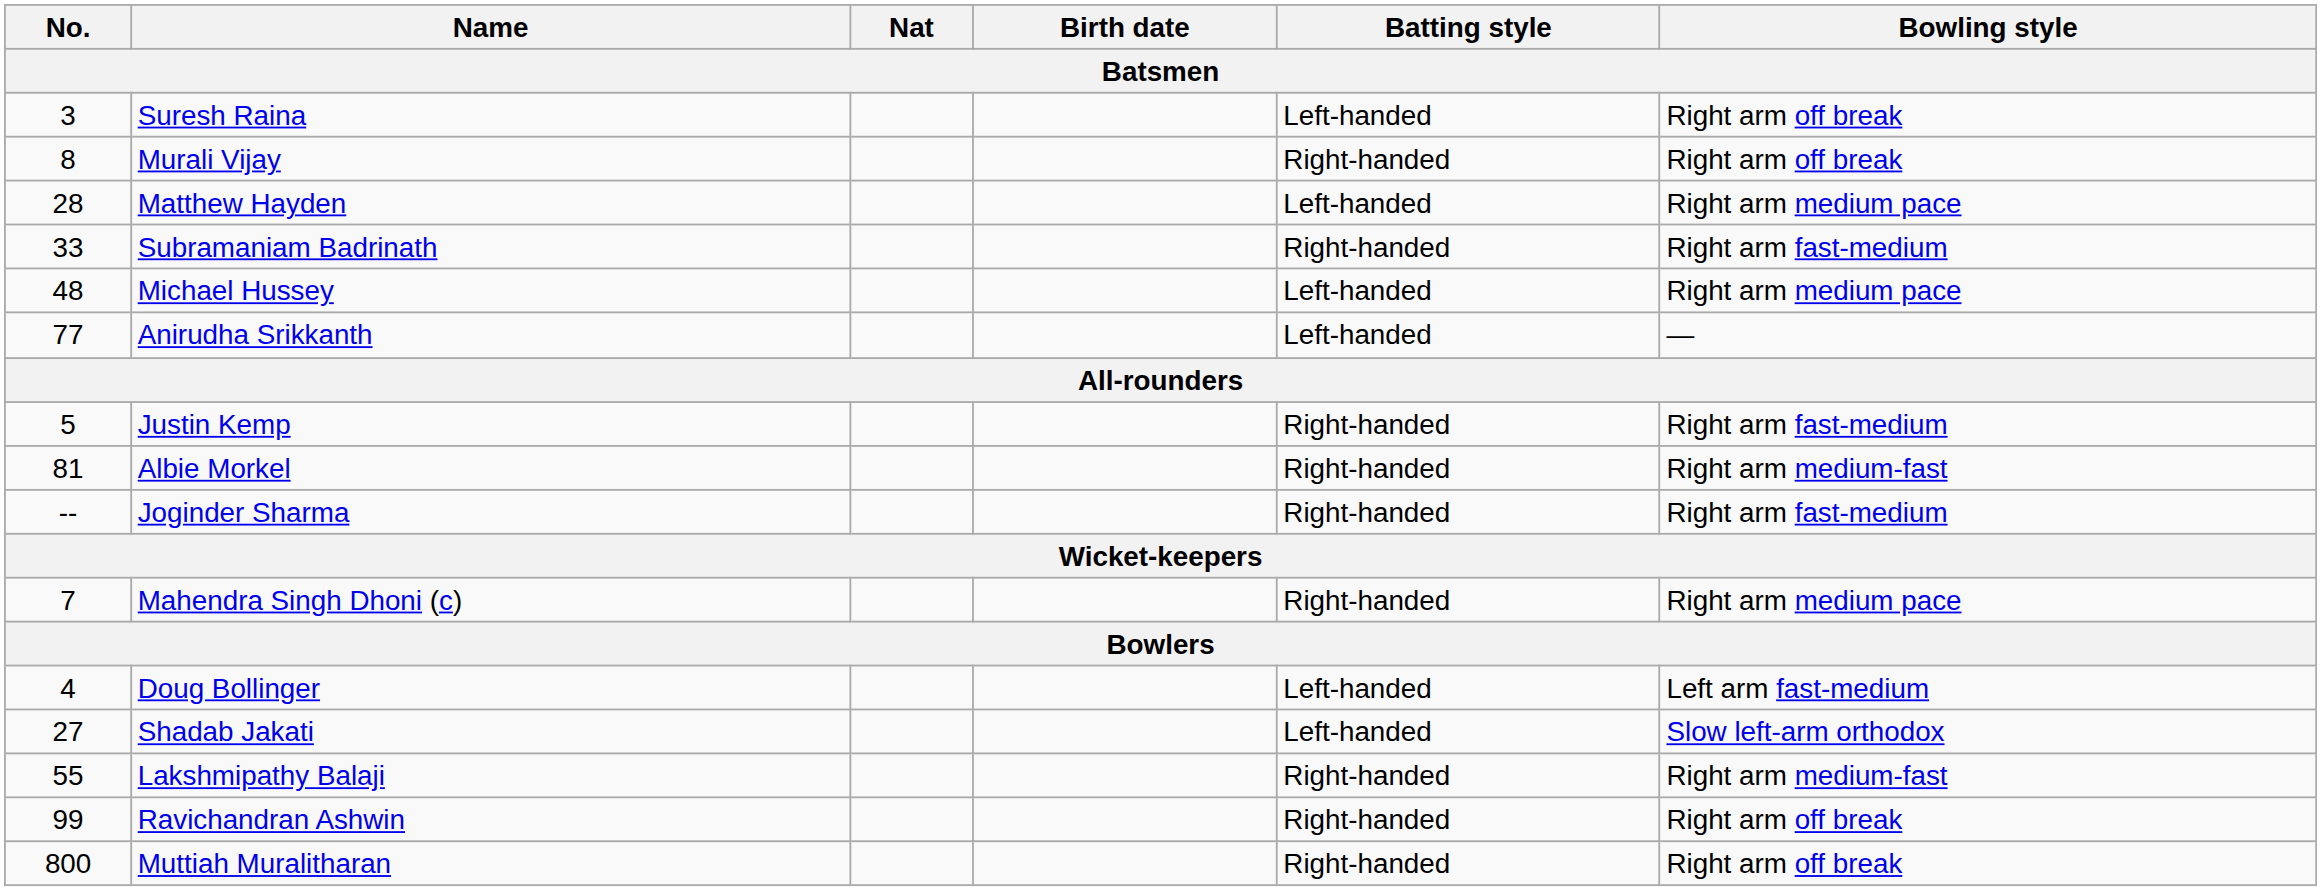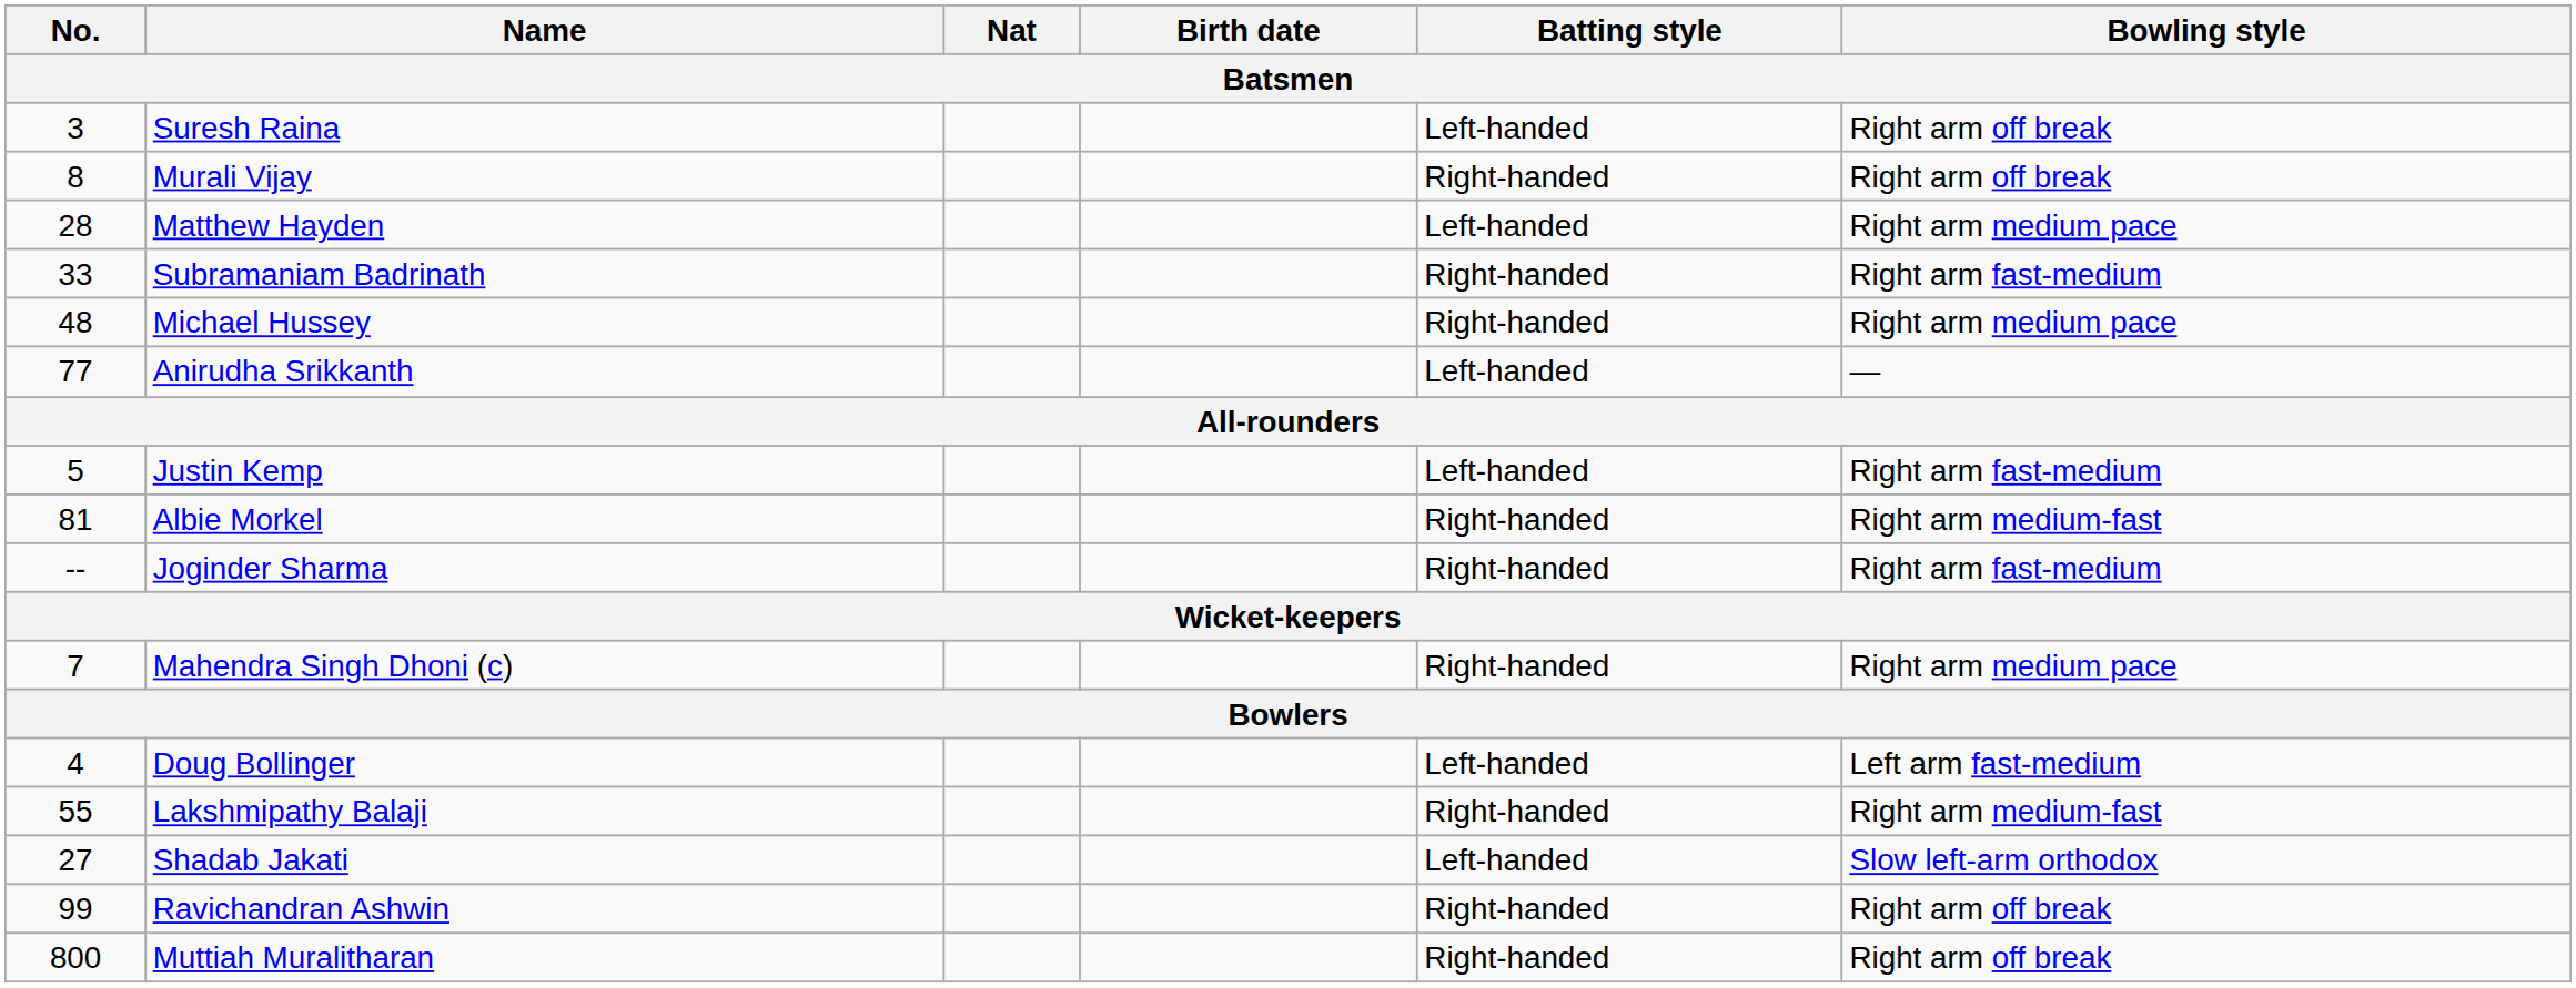Michael Hussey | Batting style: Left-handed -> Right-handed
Justin Kemp | Batting style: Right-handed -> Left-handed
rows swapped: Shadab Jakati <-> Lakshmipathy Balaji
